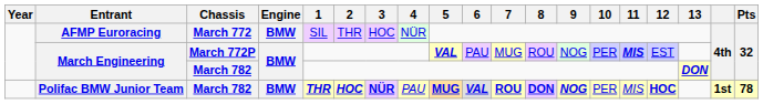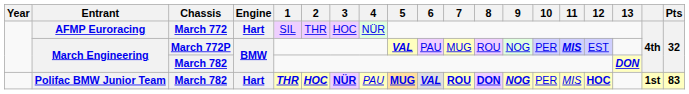AFMP Euroracing | Engine: BMW -> Hart
Polifac BMW Junior Team | Engine: BMW -> Hart
Polifac BMW Junior Team | Pts: 78 -> 83
